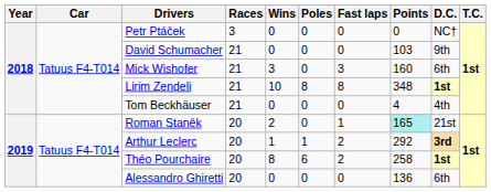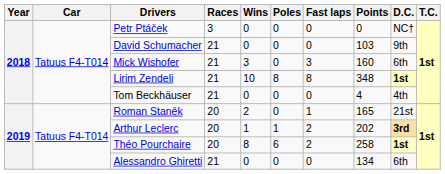Roman Staněk | Points: paleturquoise background -> no background
Arthur Leclerc | Points: 292 -> 202
Alessandro Ghiretti | Races: 20 -> 21
Alessandro Ghiretti | Points: 136 -> 134
